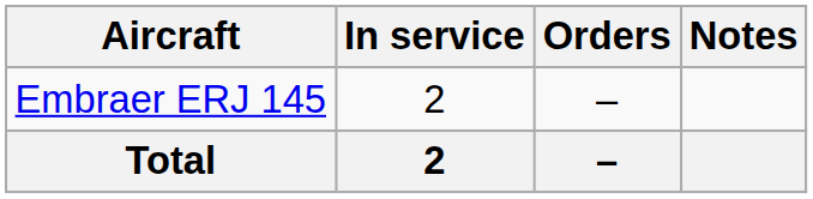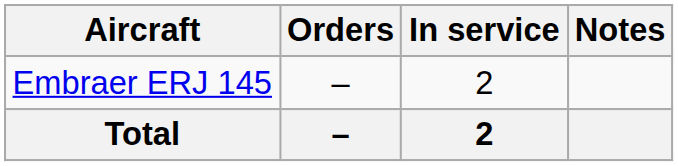columns swapped: In service <-> Orders
